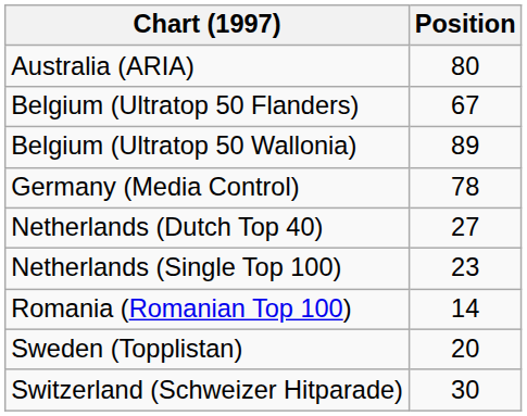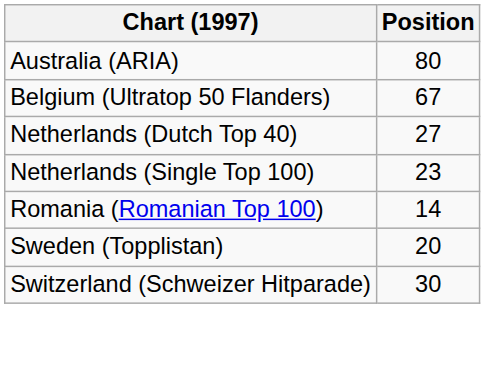- row: Belgium (Ultratop 50 Wallonia) | 89
- row: Germany (Media Control) | 78
